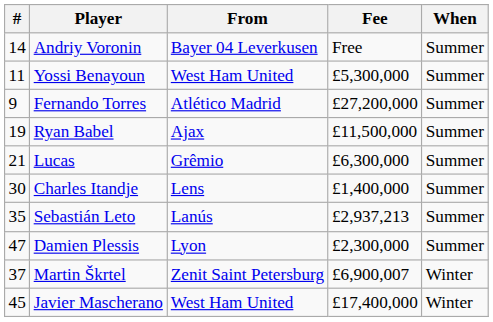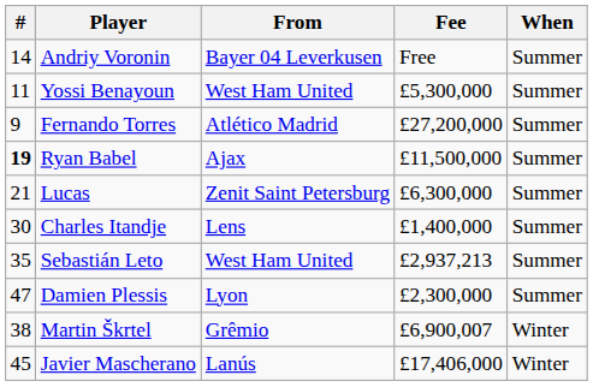Ryan Babel | #: normal -> bold
Lucas | From: Grêmio -> Zenit Saint Petersburg
Sebastián Leto | From: Lanús -> West Ham United
Martin Škrtel | #: 37 -> 38
Martin Škrtel | From: Zenit Saint Petersburg -> Grêmio
Javier Mascherano | From: West Ham United -> Lanús
Javier Mascherano | Fee: £17,400,000 -> £17,406,000
